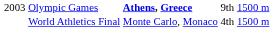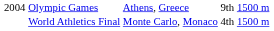Olympic Games | column 1: 2003 -> 2004
Olympic Games | column 3: bold -> normal
